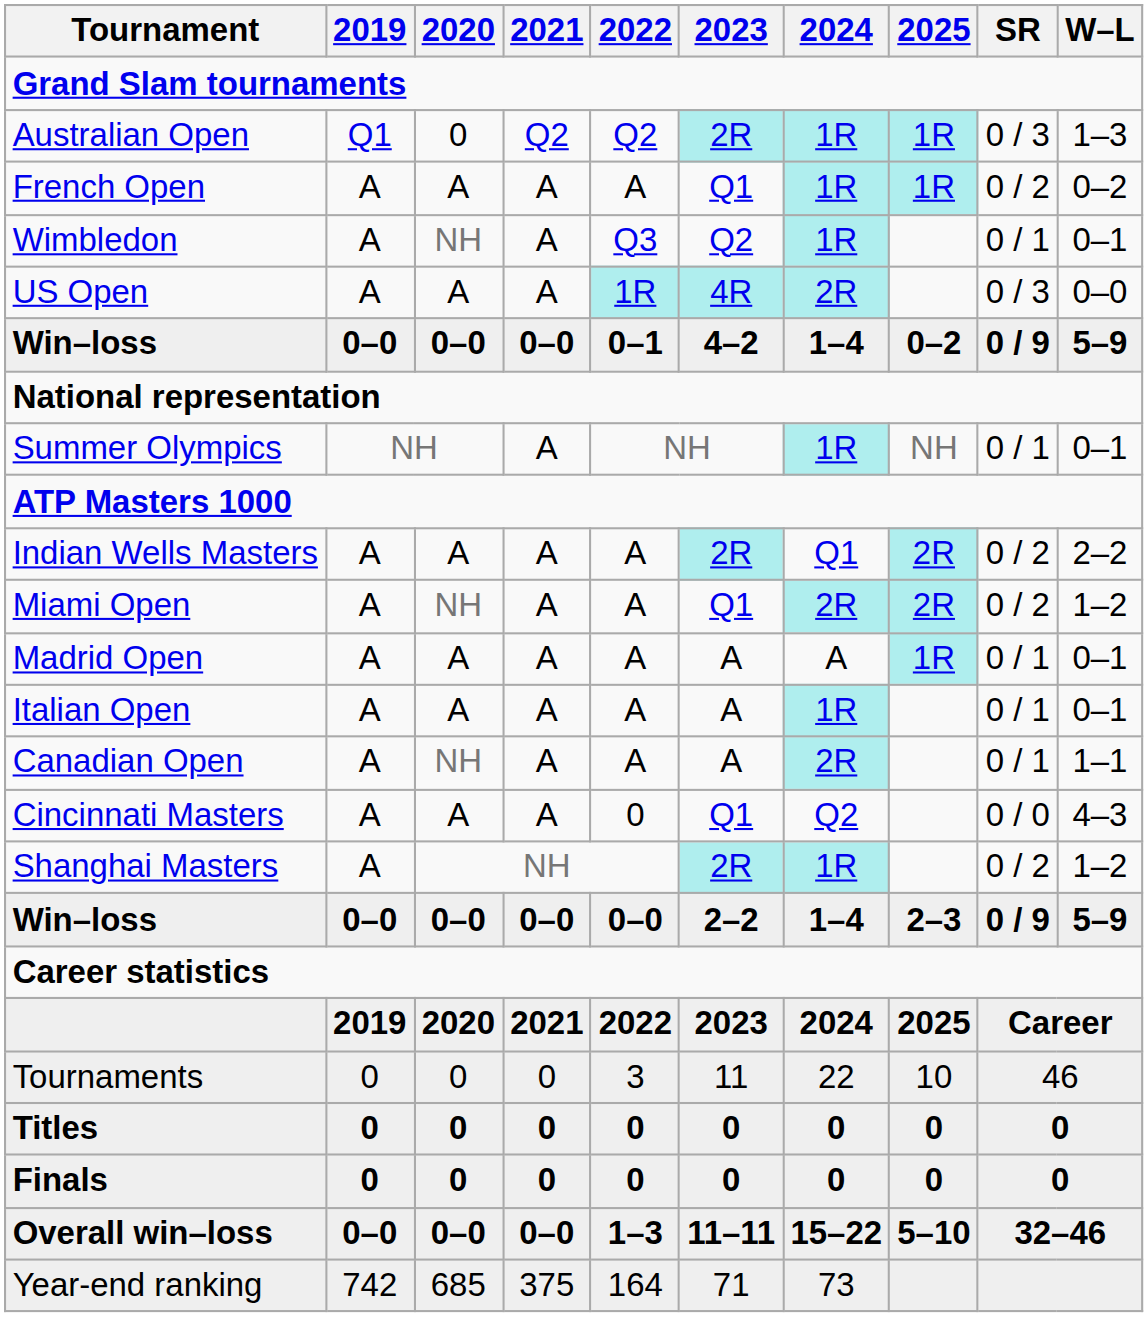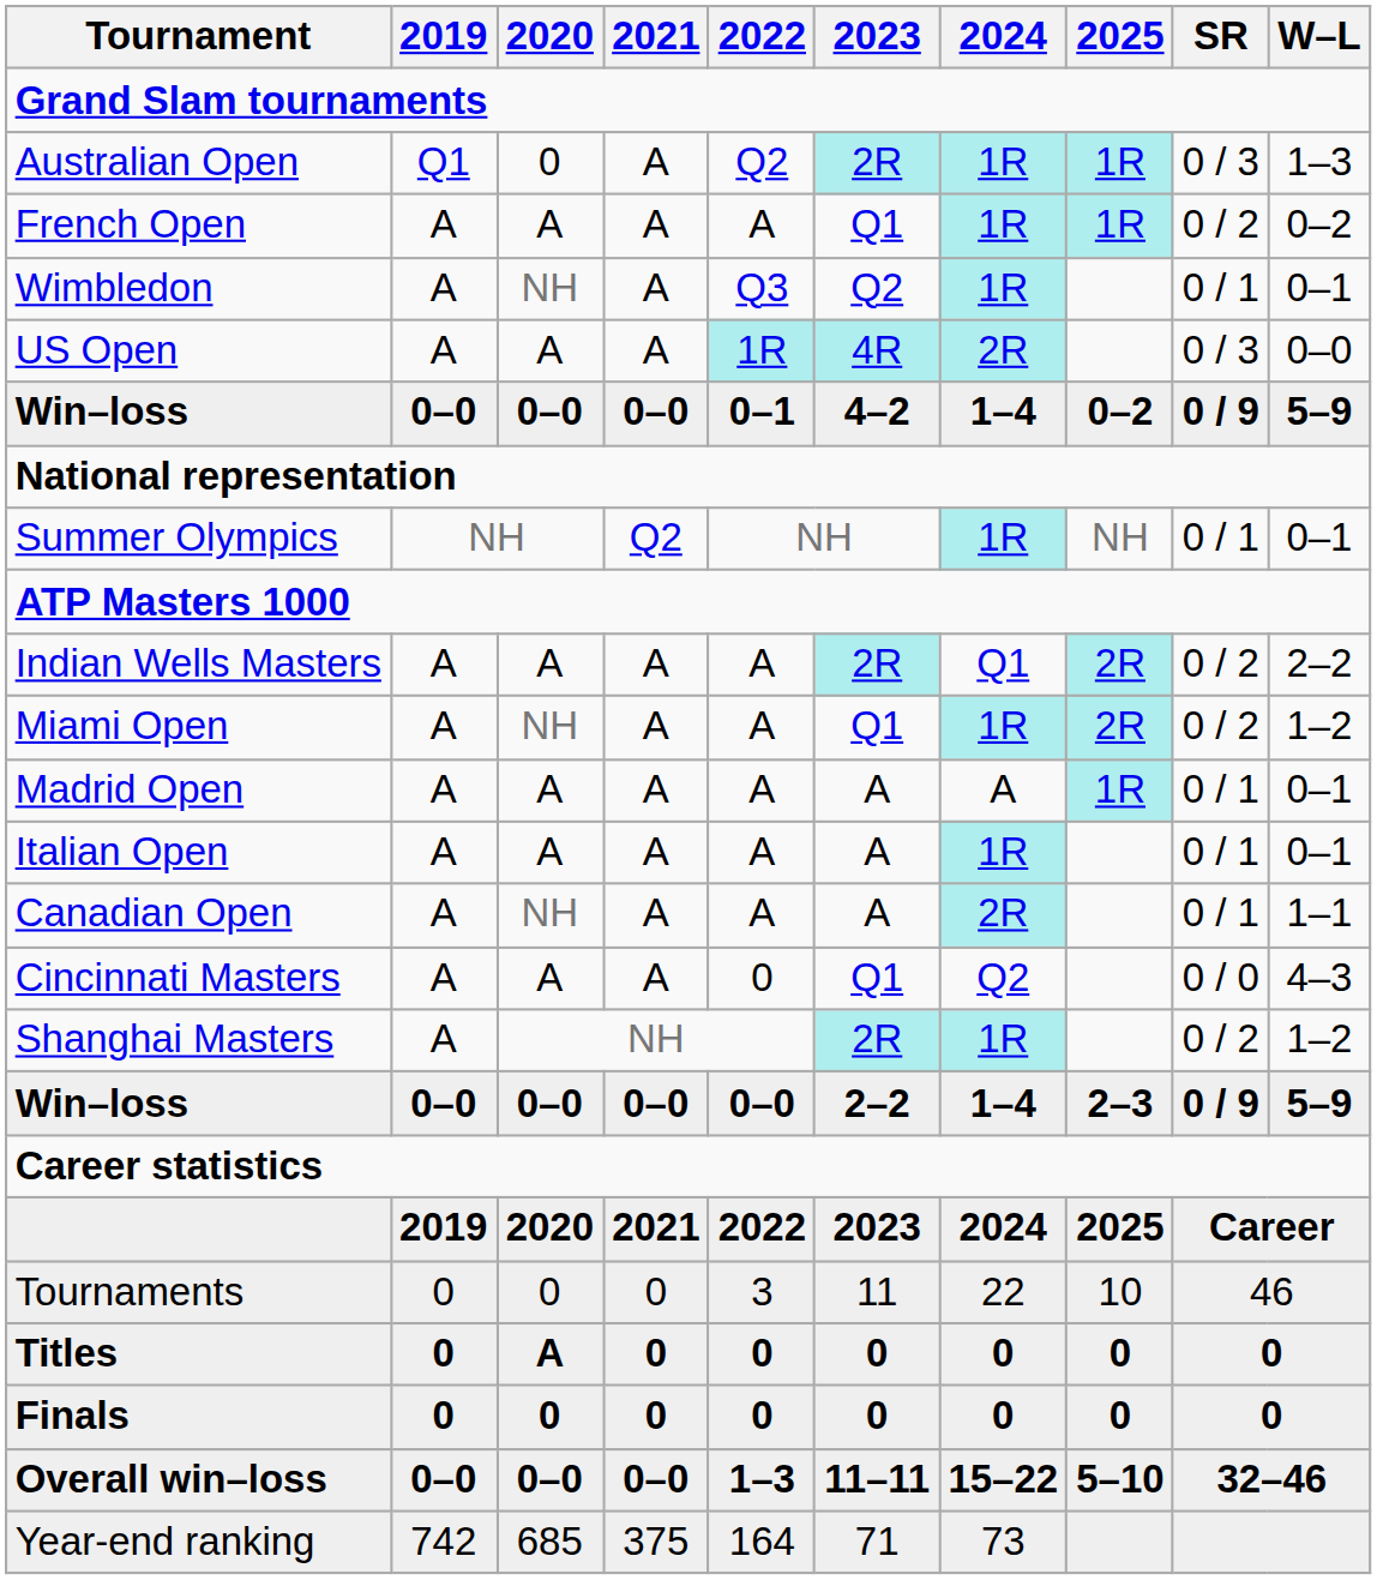Australian Open | 2021: Q2 -> A
Summer Olympics | 2021: A -> Q2
Miami Open | 2024: 2R -> 1R
Titles | 2020: 0 -> A
